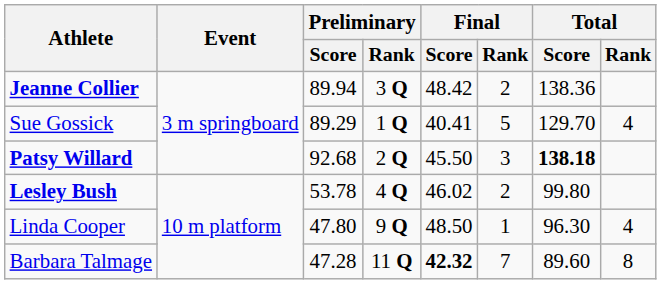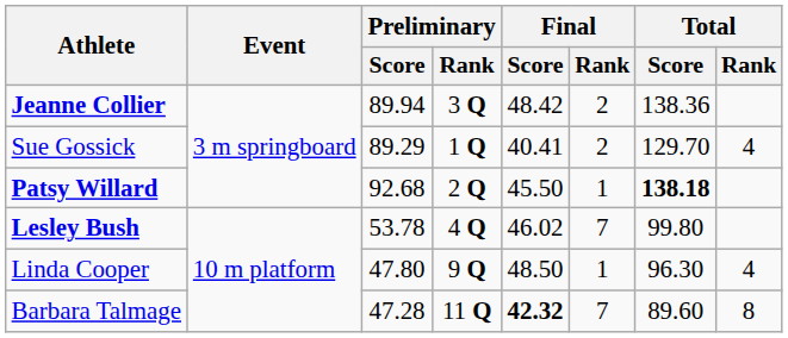Sue Gossick | Final / Rank: 5 -> 2
Patsy Willard | Final / Rank: 3 -> 1
Lesley Bush | Final / Rank: 2 -> 7
